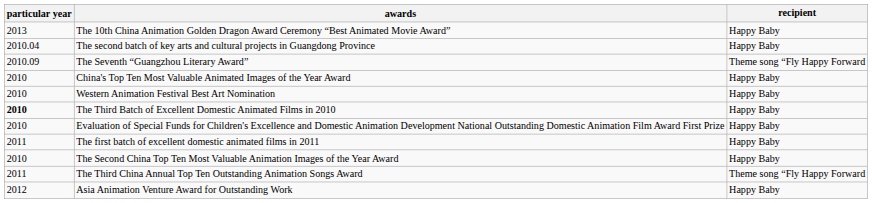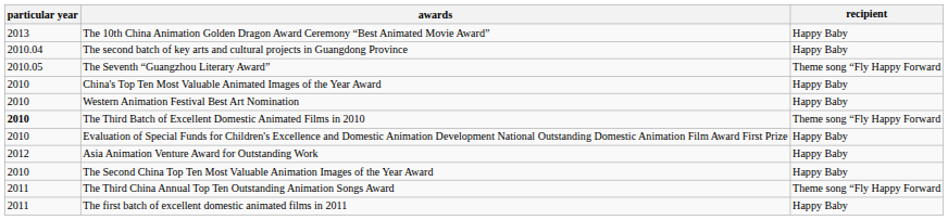The Seventh “Guangzhou Literary Award” | particular year: 2010.09 -> 2010.05
The Third Batch of Excellent Domestic Animated Films in 2010 | recipient: Happy Baby -> Theme song “Fly Happy Forward
rows swapped: The first batch of excellent domestic animated films in 2011 <-> Asia Animation Venture Award for Outstanding Work
